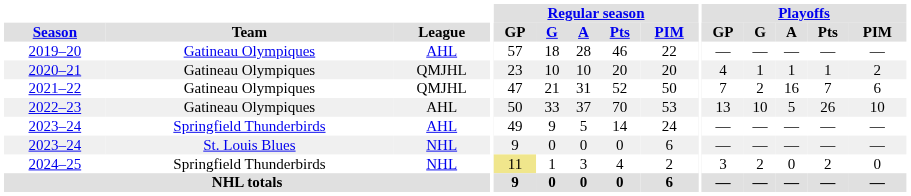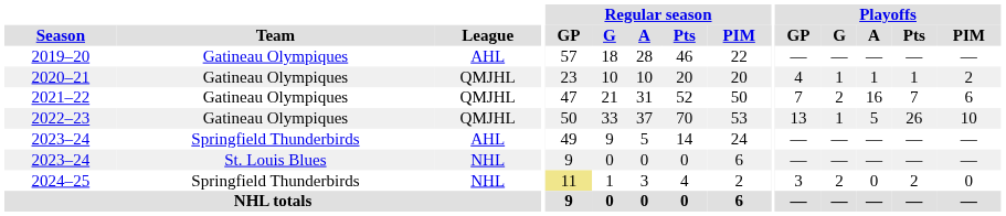2022–23 | League: AHL -> QMJHL
2022–23 | Playoffs / G: 10 -> 1
